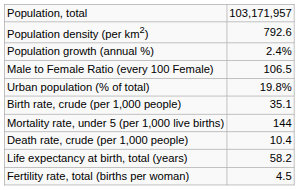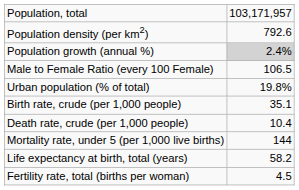Population growth (annual %) | column 2: no background -> lightgrey background
rows swapped: Death rate, crude (per 1,000 people) <-> Mortality rate, under 5 (per 1,000 live births)
